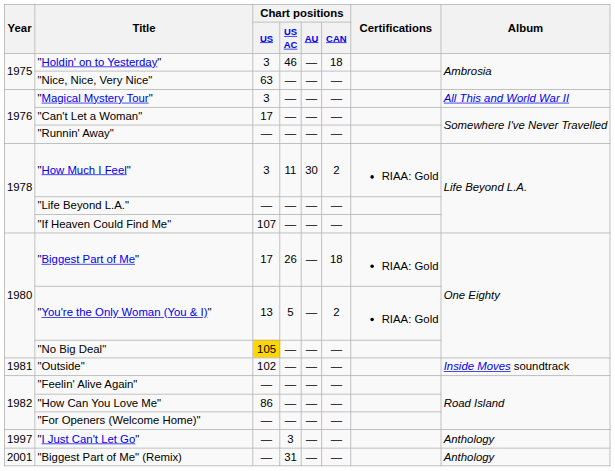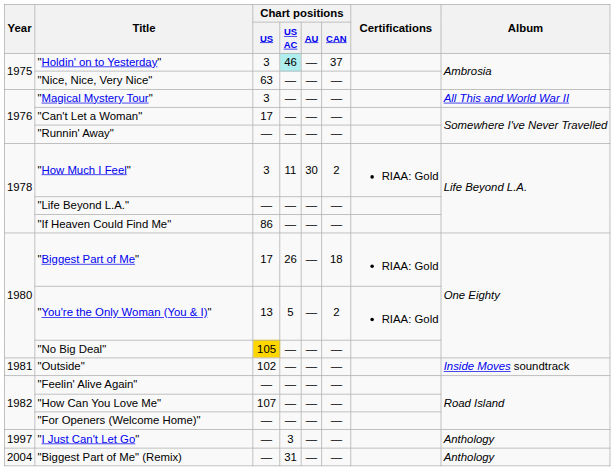"Holdin' on to Yesterday" | Chart positions / US AC: no background -> paleturquoise background
"Holdin' on to Yesterday" | Chart positions / CAN: 18 -> 37
"If Heaven Could Find Me" | Chart positions / US: 107 -> 86
"How Can You Love Me" | Chart positions / US: 86 -> 107
"Biggest Part of Me" (Remix) | Year: 2001 -> 2004
